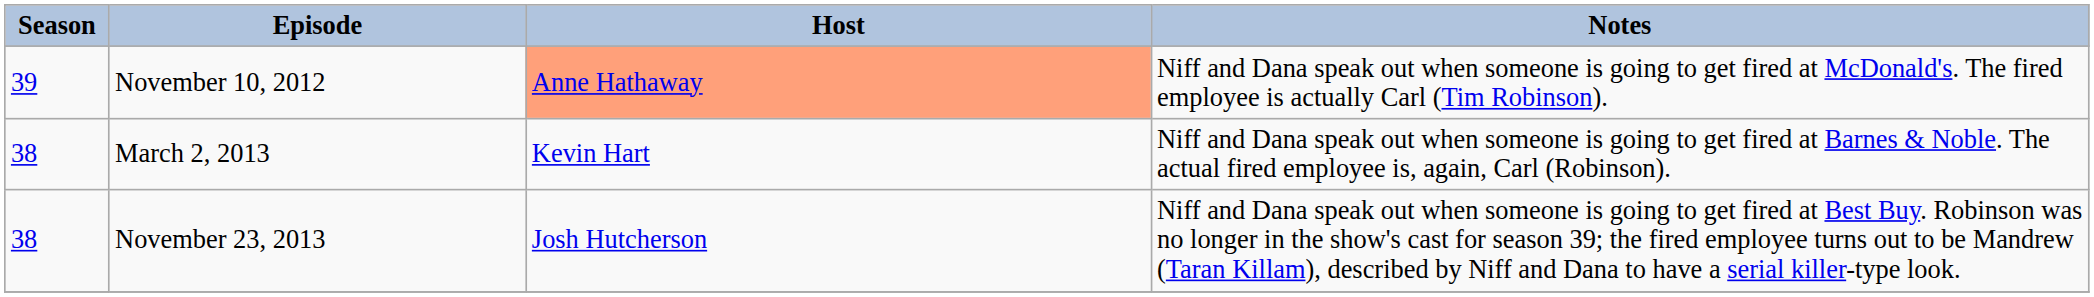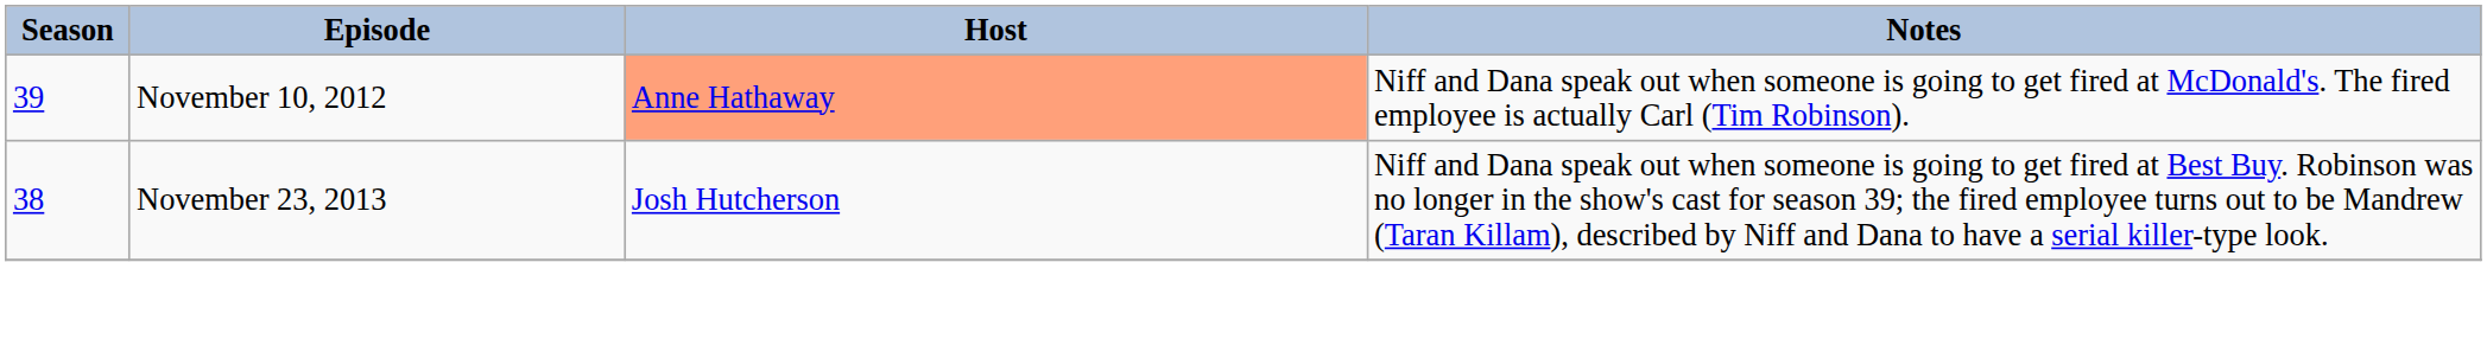- row: 38 | March 2, 2013 | Kevin Hart | Niff and Dana speak out when someone is going to get fired at Barnes & Noble. The actual fired employee is, again, Carl (Robinson).
